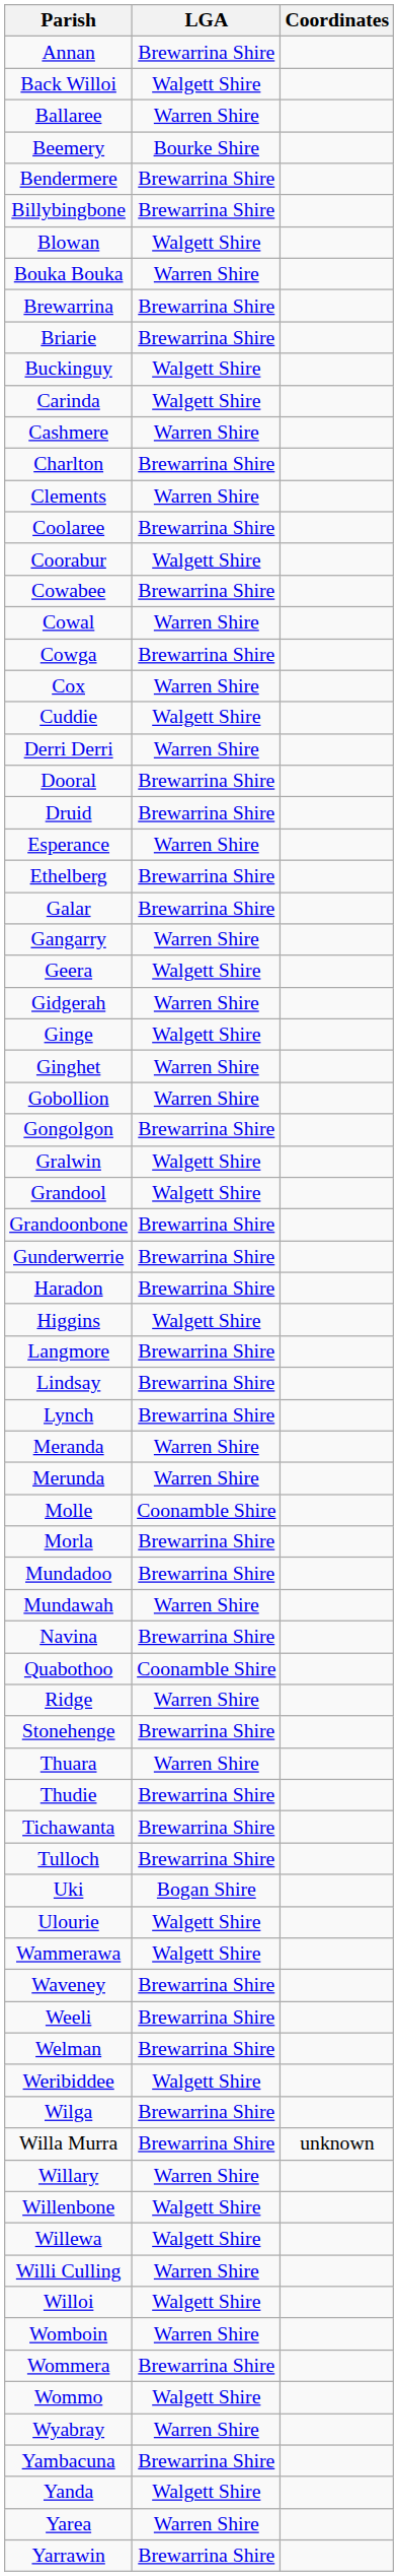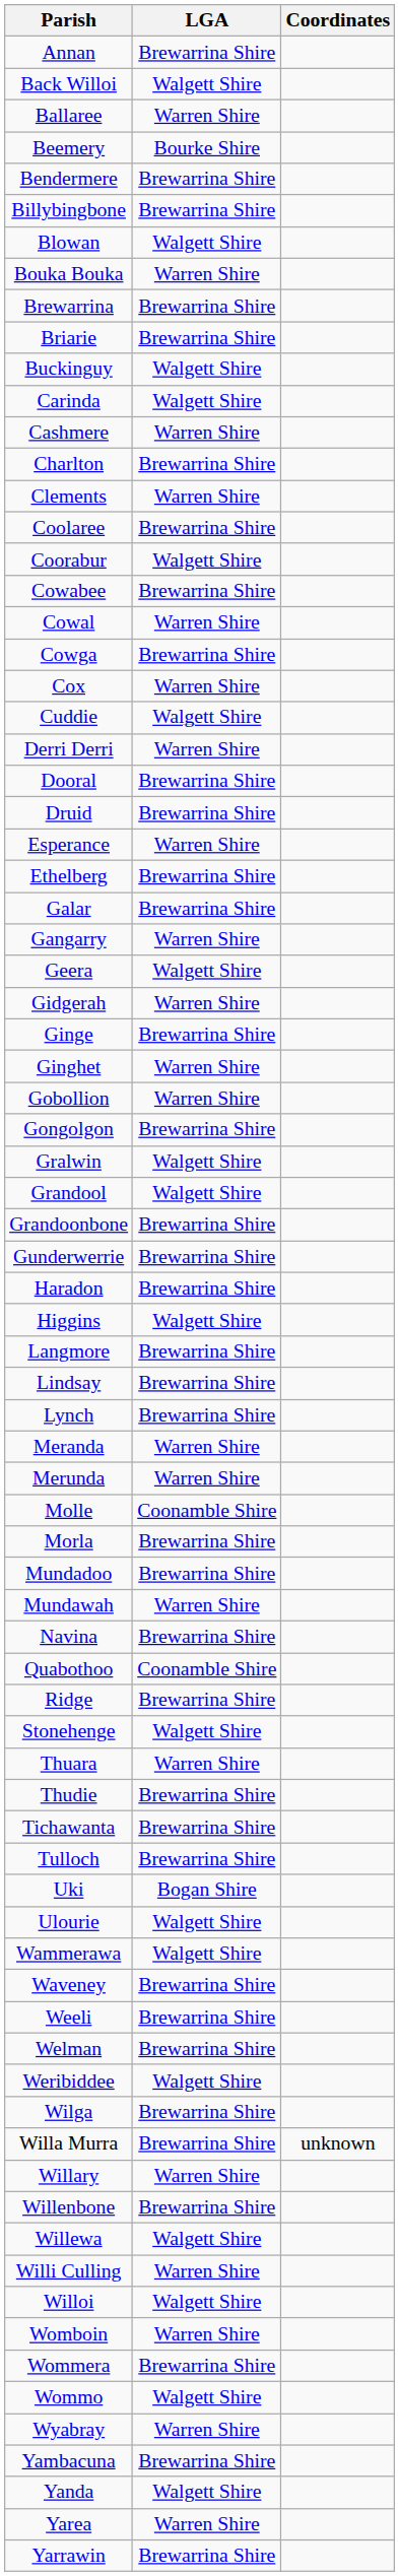Ginge | LGA: Walgett Shire -> Brewarrina Shire
Ridge | LGA: Warren Shire -> Brewarrina Shire
Stonehenge | LGA: Brewarrina Shire -> Walgett Shire
Willenbone | LGA: Walgett Shire -> Brewarrina Shire
